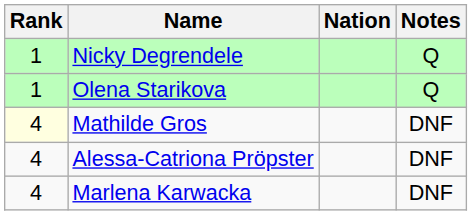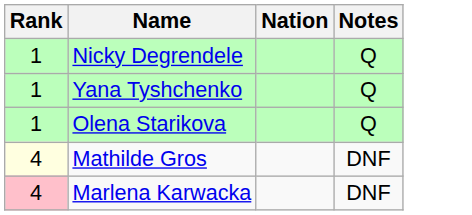+ row: 1 | Yana Tyshchenko | Q
- row: 4 | Alessa-Catriona Pröpster | DNF
Marlena Karwacka | Rank: no background -> pink background
